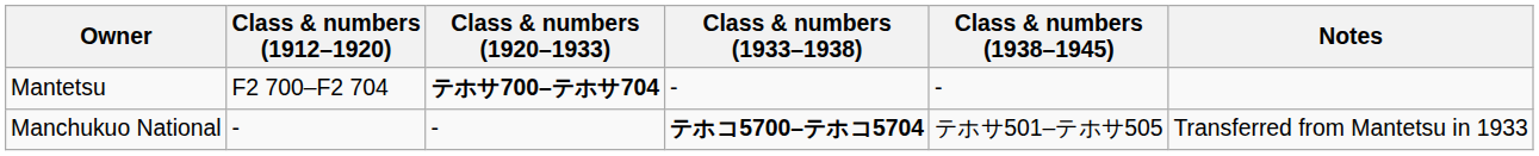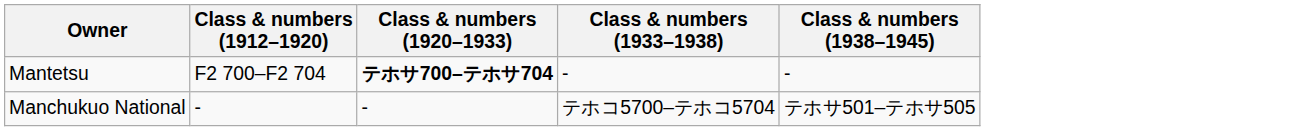- column: Notes | Transferred from Mantetsu in 1933
Manchukuo National | Class & numbers (1933–1938): bold -> normal
